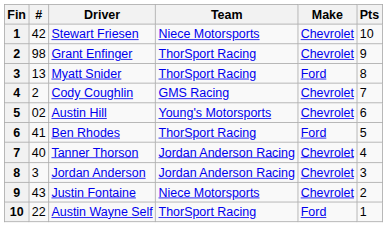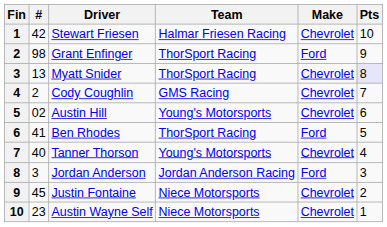Stewart Friesen | Team: Niece Motorsports -> Halmar Friesen Racing
Grant Enfinger | Make: Chevrolet -> Ford
Myatt Snider | Make: Ford -> Chevrolet
Myatt Snider | Pts: no background -> lavender background
Tanner Thorson | Team: Jordan Anderson Racing -> Young's Motorsports
Jordan Anderson | Make: Chevrolet -> Ford
Justin Fontaine | #: 43 -> 45
Austin Wayne Self | #: 22 -> 23
Austin Wayne Self | Team: ThorSport Racing -> Niece Motorsports
Austin Wayne Self | Make: Ford -> Chevrolet
